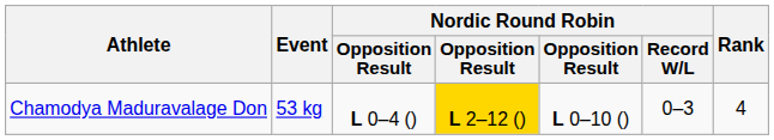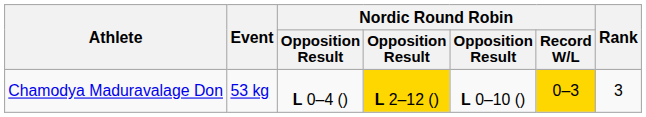Chamodya Maduravalage Don | Nordic Round Robin / Record W/L: no background -> gold background
Chamodya Maduravalage Don | Rank: 4 -> 3
